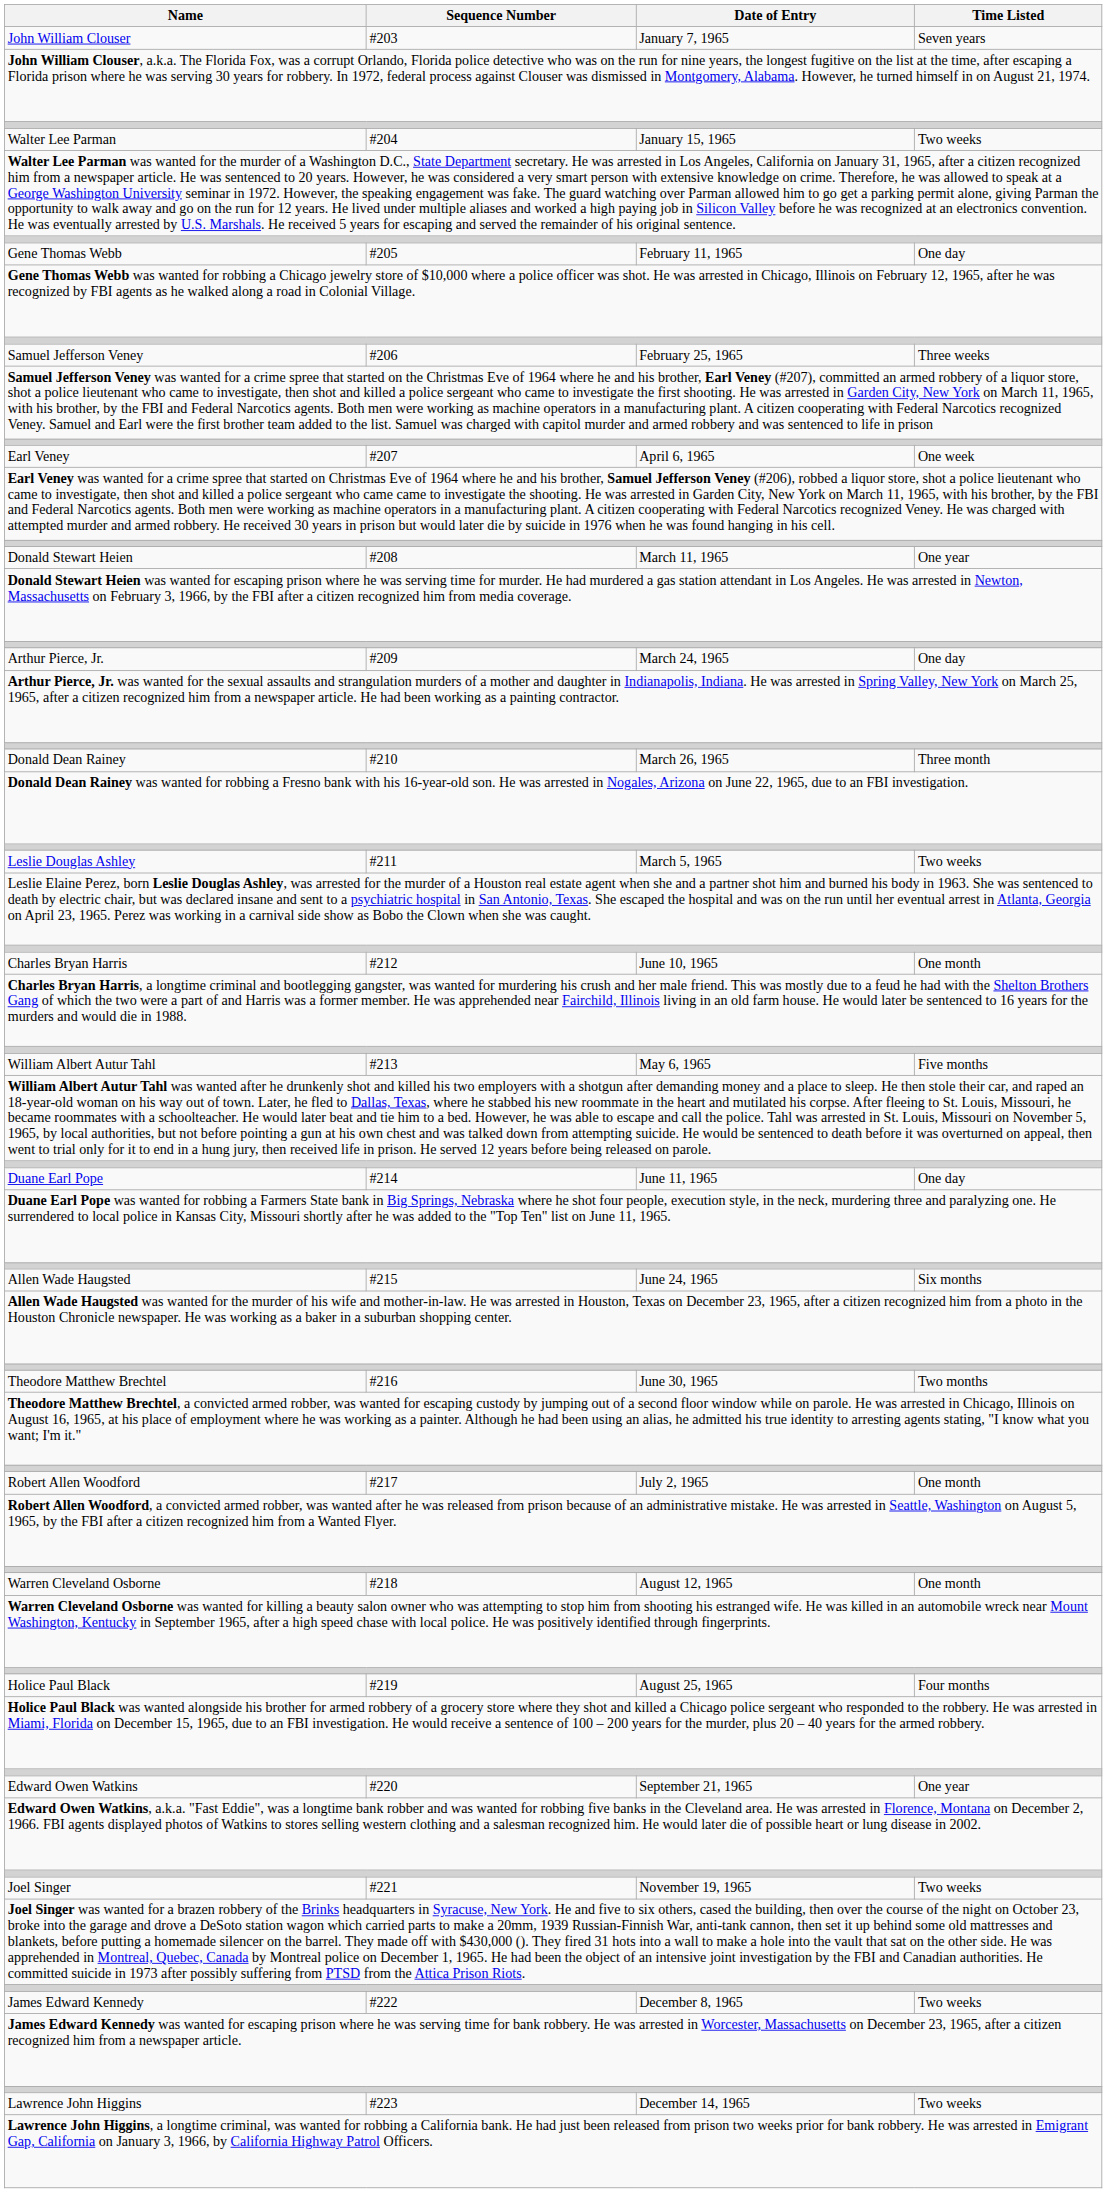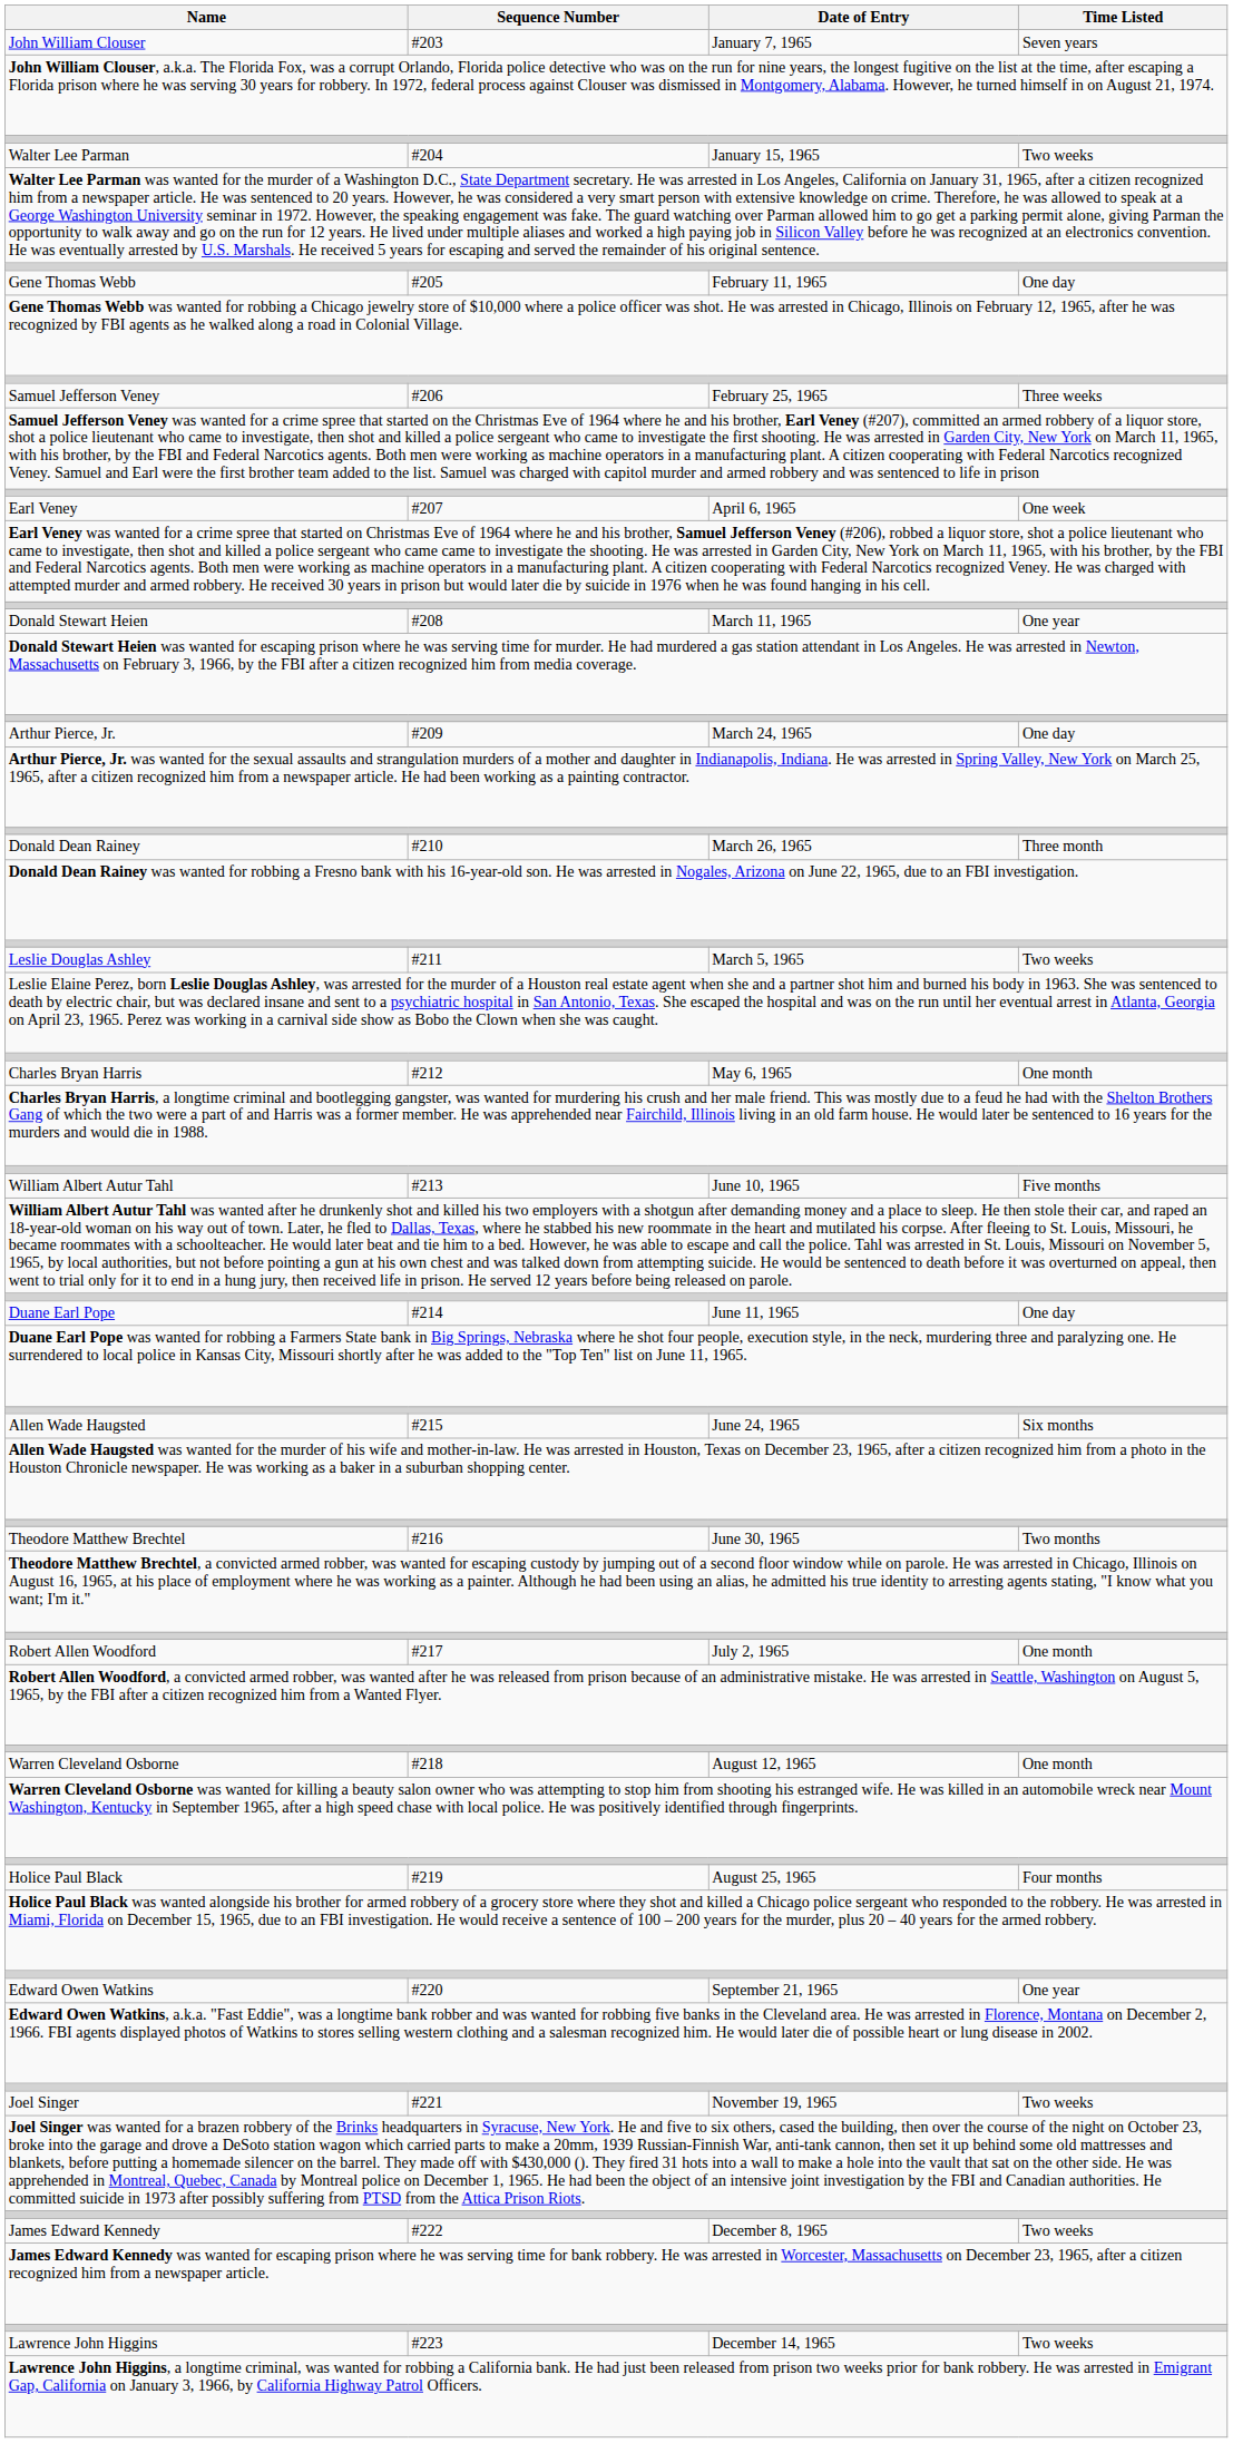Charles Bryan Harris | Date of Entry: June 10, 1965 -> May 6, 1965
William Albert Autur Tahl | Date of Entry: May 6, 1965 -> June 10, 1965
